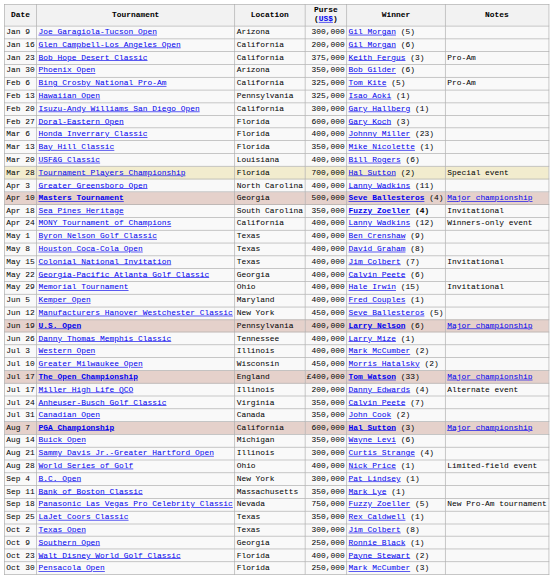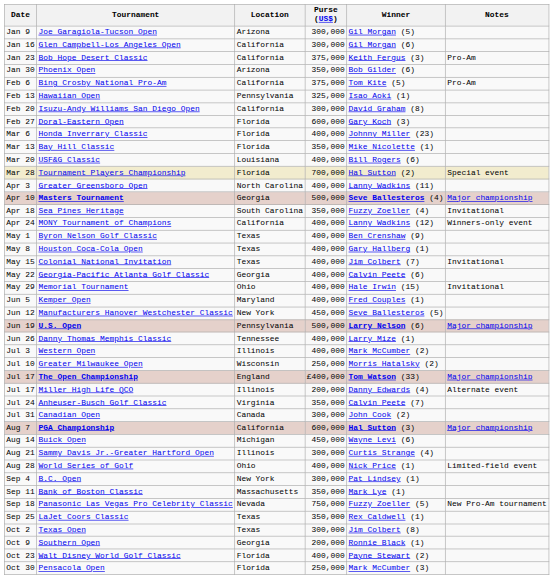Glen Campbell-Los Angeles Open | Purse (US$): 200,000 -> 300,000
Bing Crosby National Pro-Am | Purse (US$): 325,000 -> 375,000
Isuzu-Andy Williams San Diego Open | Winner: Gary Hallberg (1) -> David Graham (8)
Sea Pines Heritage | Winner: bold -> normal
Houston Coca-Cola Open | Winner: David Graham (8) -> Gary Hallberg (1)
U.S. Open | Purse (US$): 400,000 -> 500,000
Greater Milwaukee Open | Purse (US$): 450,000 -> 250,000
Canadian Open | Purse (US$): 350,000 -> 300,000
Buick Open | Purse (US$): 350,000 -> 450,000
Southern Open | Purse (US$): 250,000 -> 200,000
